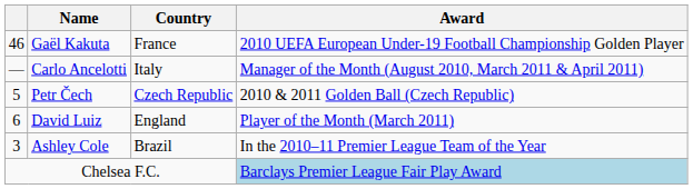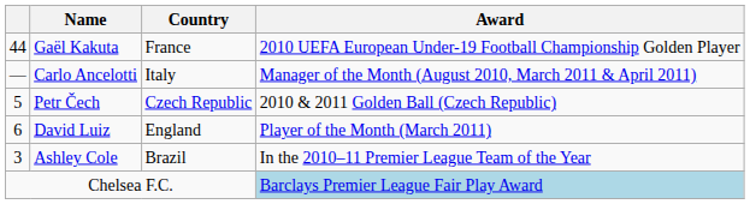Gaël Kakuta | column 1: 46 -> 44
